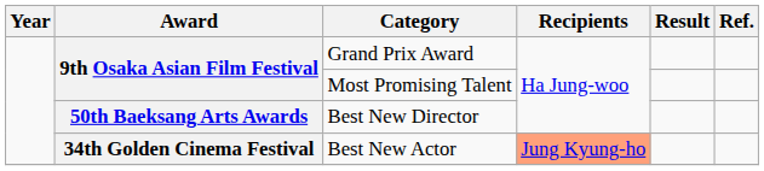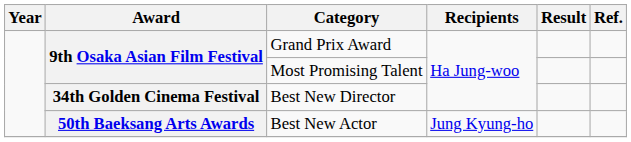Best New Director | Award: 50th Baeksang Arts Awards -> 34th Golden Cinema Festival
Best New Actor | Award: 34th Golden Cinema Festival -> 50th Baeksang Arts Awards
Best New Actor | Recipients: lightsalmon background -> no background
